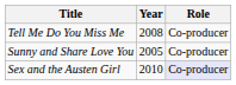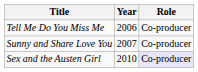Tell Me Do You Miss Me | Year: 2008 -> 2006
Sunny and Share Love You | Year: 2005 -> 2007
